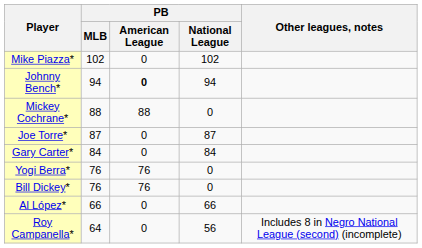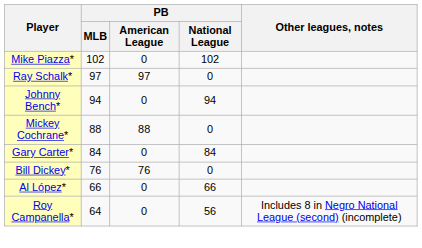+ row: Ray Schalk* | 97 | 97 | 0
Johnny Bench* | PB / American League: bold -> normal
- row: Joe Torre* | 87 | 0 | 87
- row: Yogi Berra* | 76 | 76 | 0
